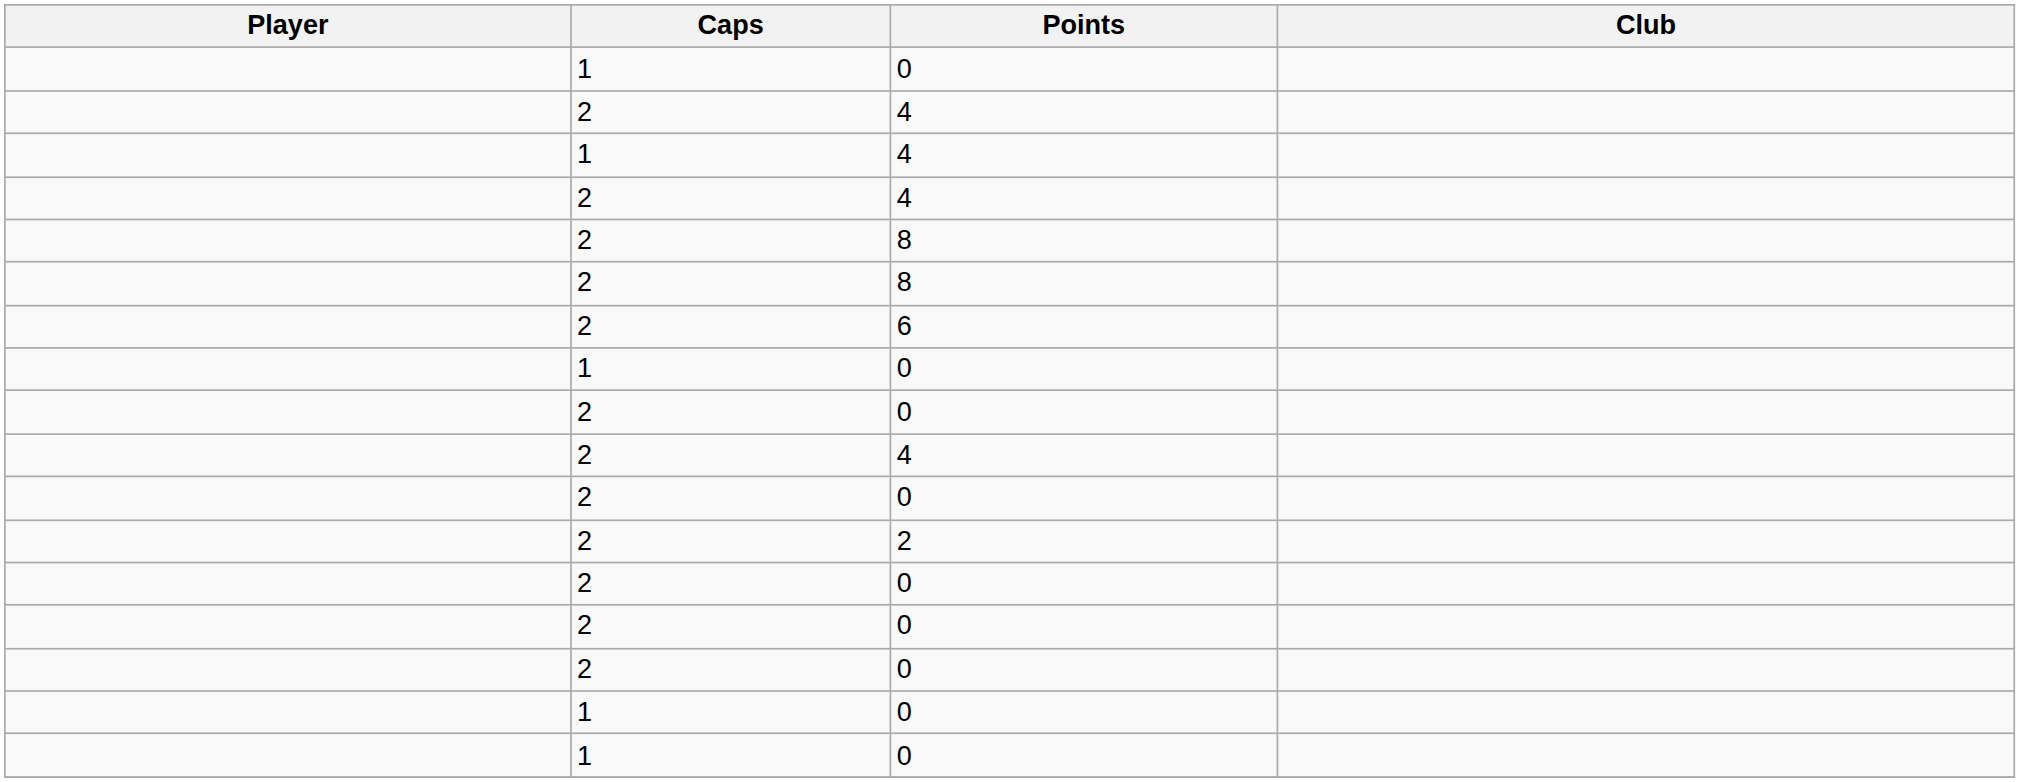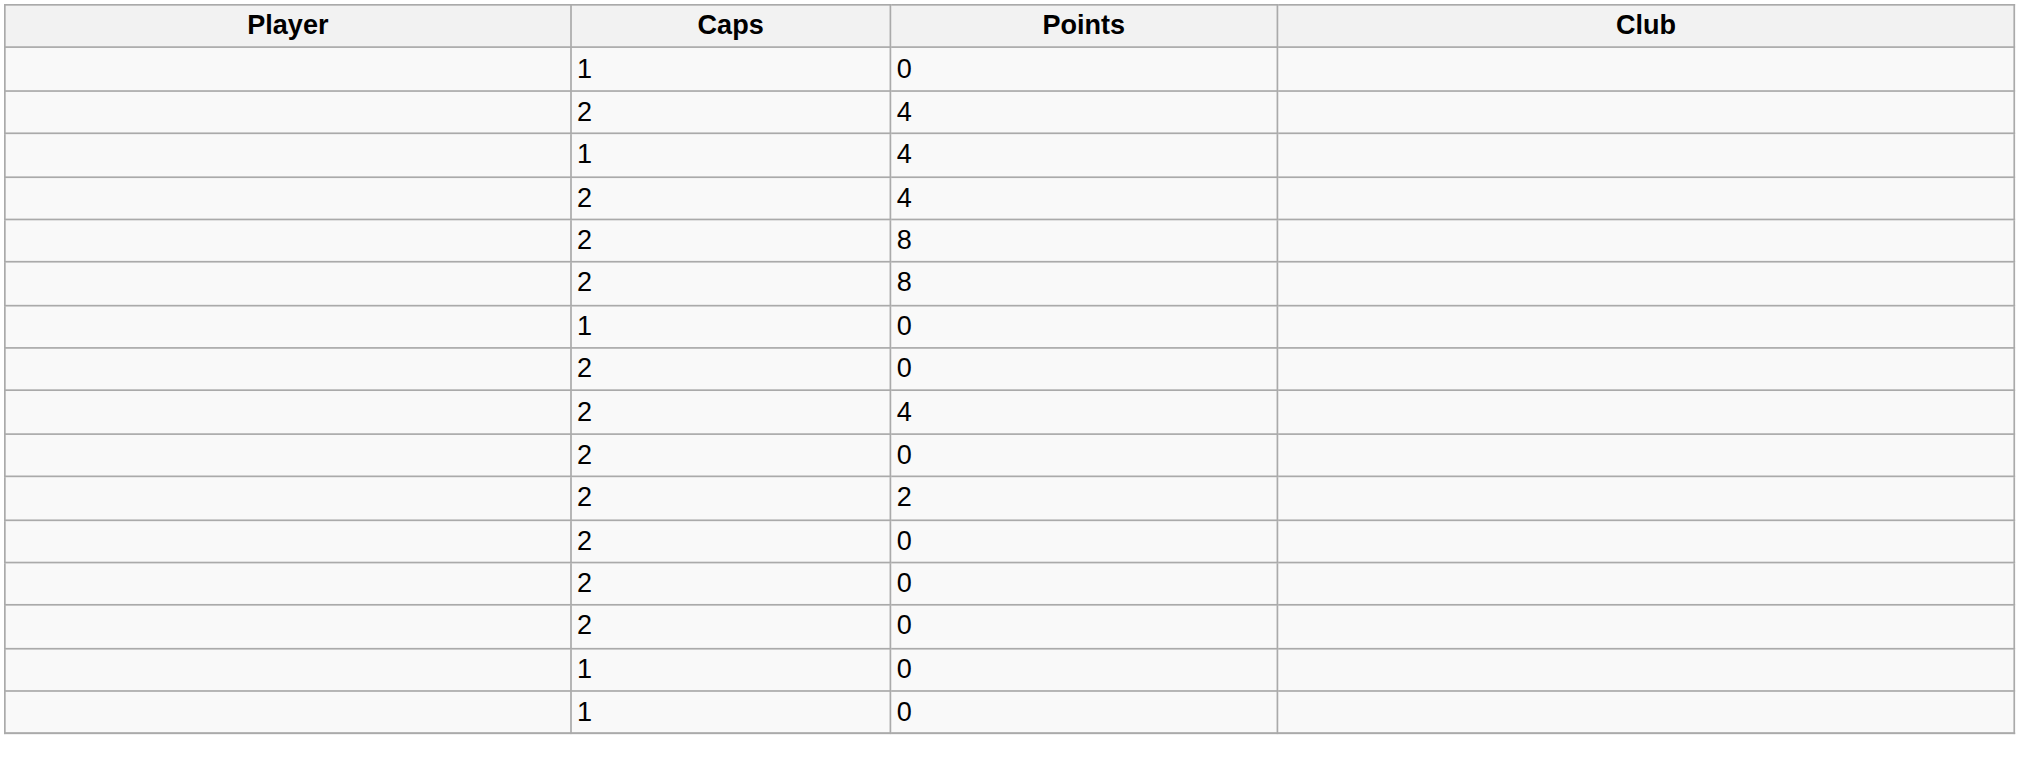- row: 2 | 6
